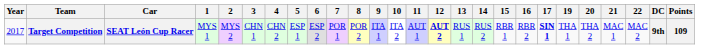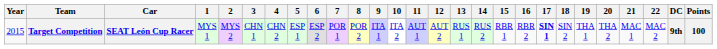+ column: 18 | SIN 2
Target Competition | Year: 2017 -> 2015
Target Competition | 12: bold -> normal
Target Competition | Points: 109 -> 100
